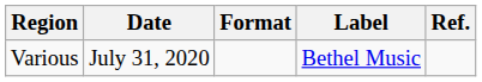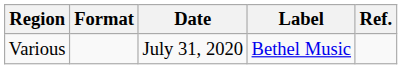columns swapped: Date <-> Format
